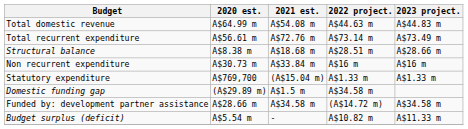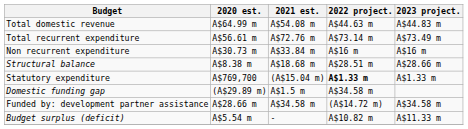rows swapped: Structural balance <-> Non recurrent expenditure
Statutory expenditure | 2022 project.: normal -> bold
